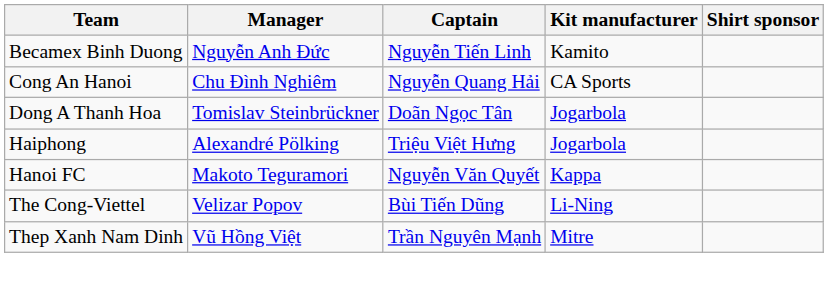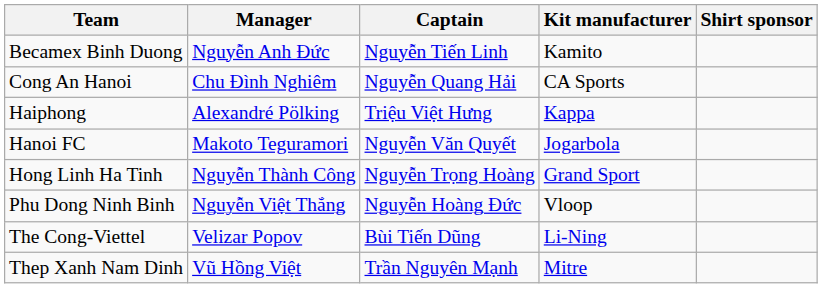- row: Dong A Thanh Hoa | Tomislav Steinbrückner | Doãn Ngọc Tân | Jogarbola
Haiphong | Kit manufacturer: Jogarbola -> Kappa
Hanoi FC | Kit manufacturer: Kappa -> Jogarbola
+ row: Hong Linh Ha Tinh | Nguyễn Thành Công | Nguyễn Trọng Hoàng | Grand Sport
+ row: Phu Dong Ninh Binh | Nguyễn Việt Thắng | Nguyễn Hoàng Đức | Vloop
